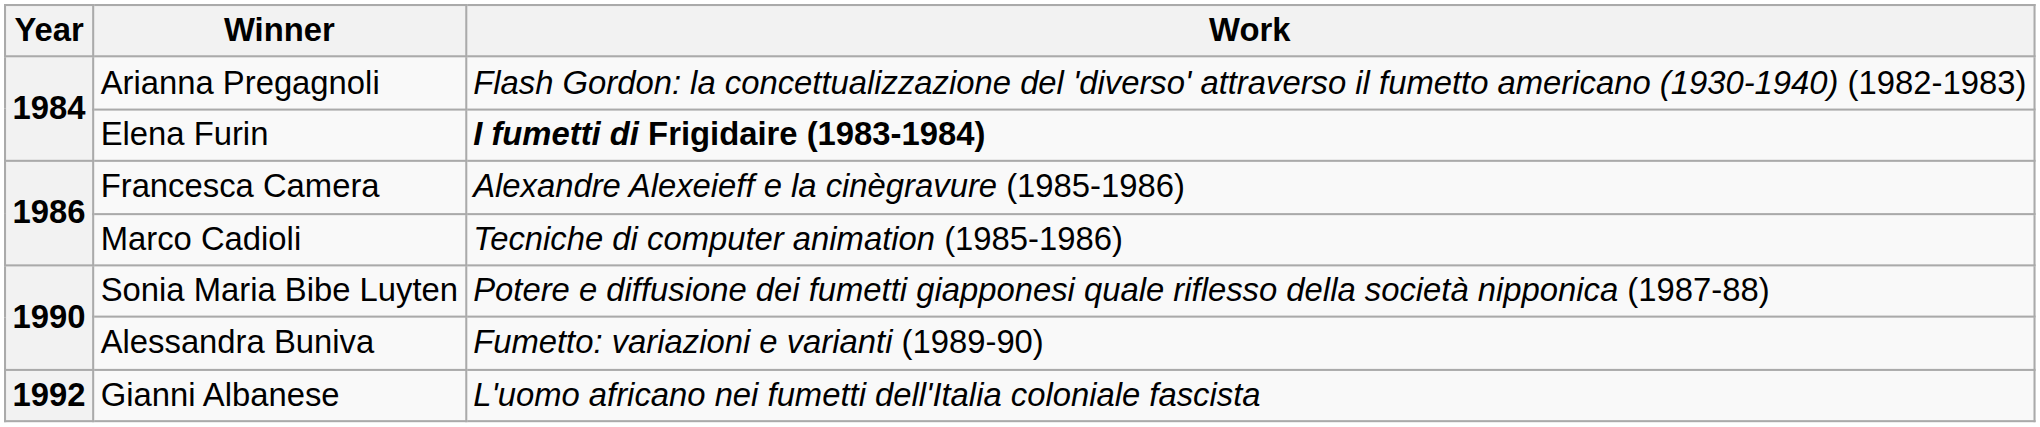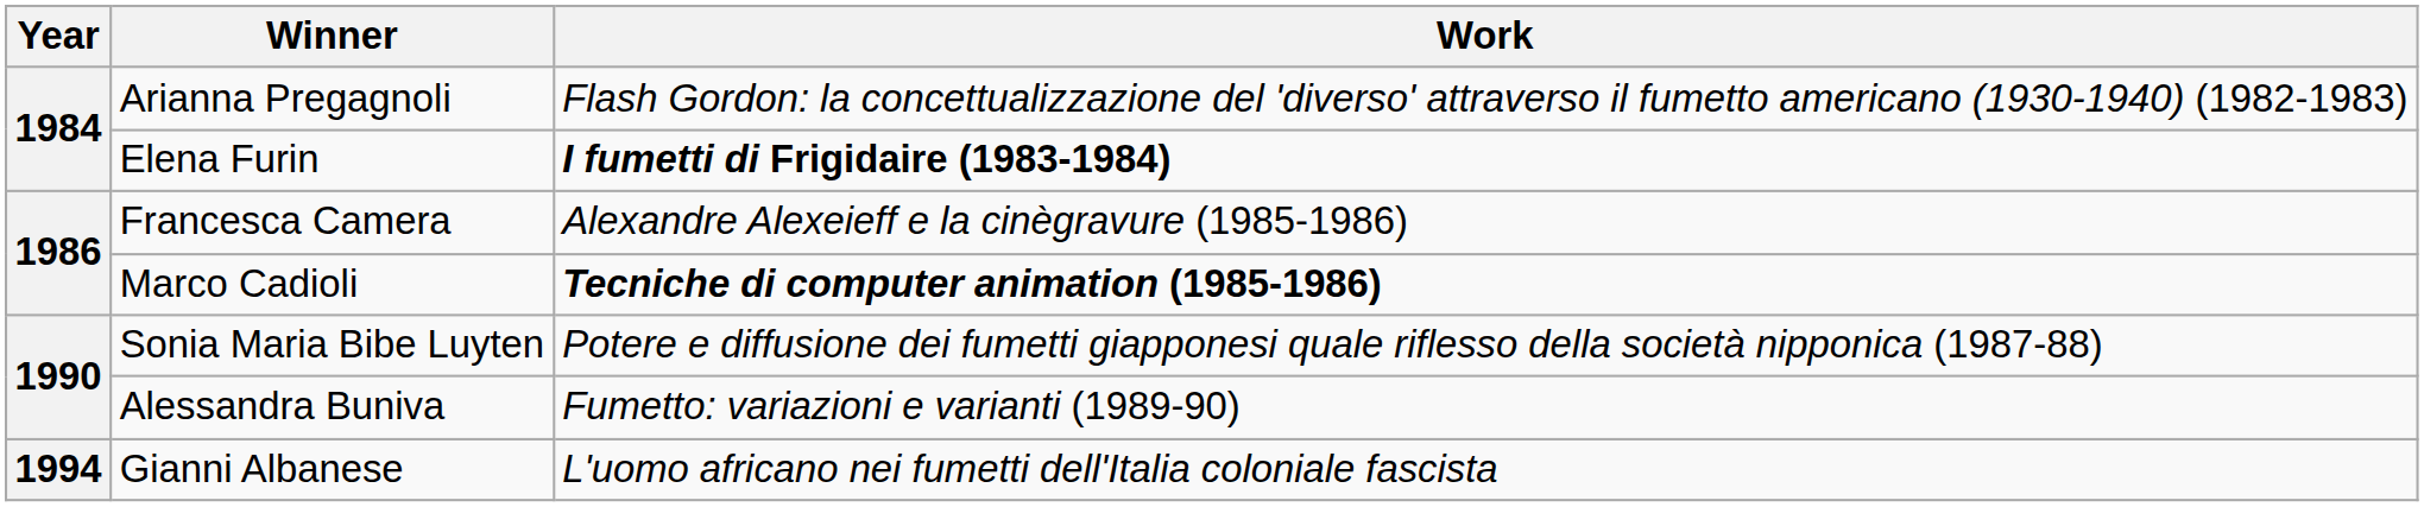Marco Cadioli | Work: normal -> bold
Gianni Albanese | Year: 1992 -> 1994
